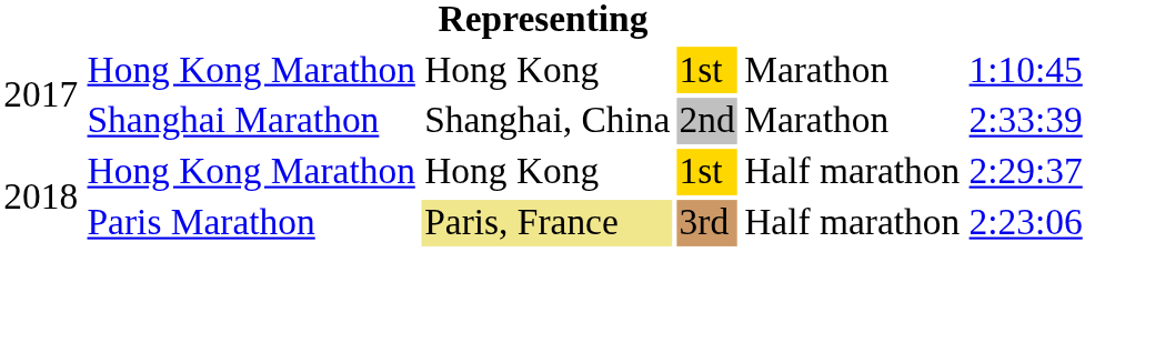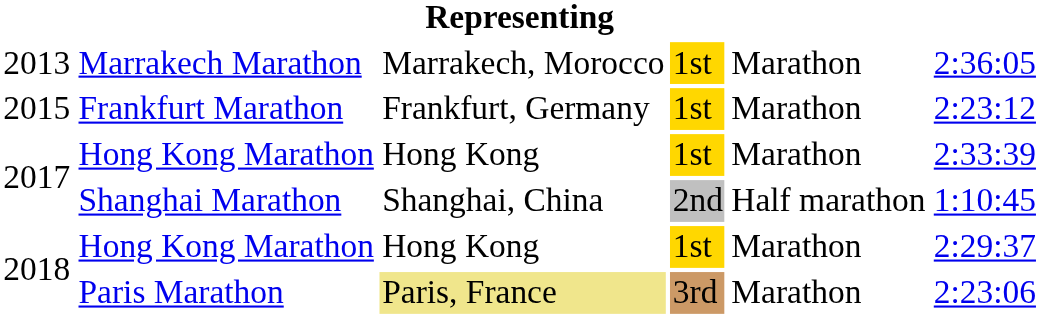+ row: 2013 | Marrakech Marathon | Marrakech, Morocco | 1st | Marathon | 2:36:05
+ row: 2015 | Frankfurt Marathon | Frankfurt, Germany | 1st | Marathon | 2:23:12
2017 / Hong Kong Marathon | column 6: 1:10:45 -> 2:33:39
Shanghai Marathon | column 5: Marathon -> Half marathon
Shanghai Marathon | column 6: 2:33:39 -> 1:10:45
2018 / Hong Kong Marathon | column 5: Half marathon -> Marathon
Paris Marathon | column 5: Half marathon -> Marathon
